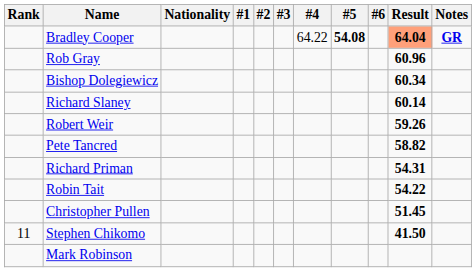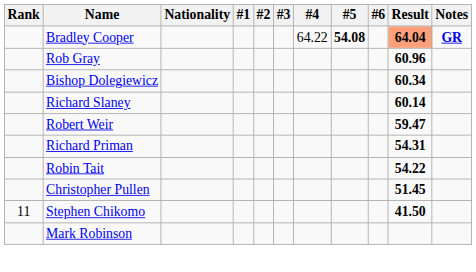Robert Weir | Result: 59.26 -> 59.47
- row: Pete Tancred | 58.82
